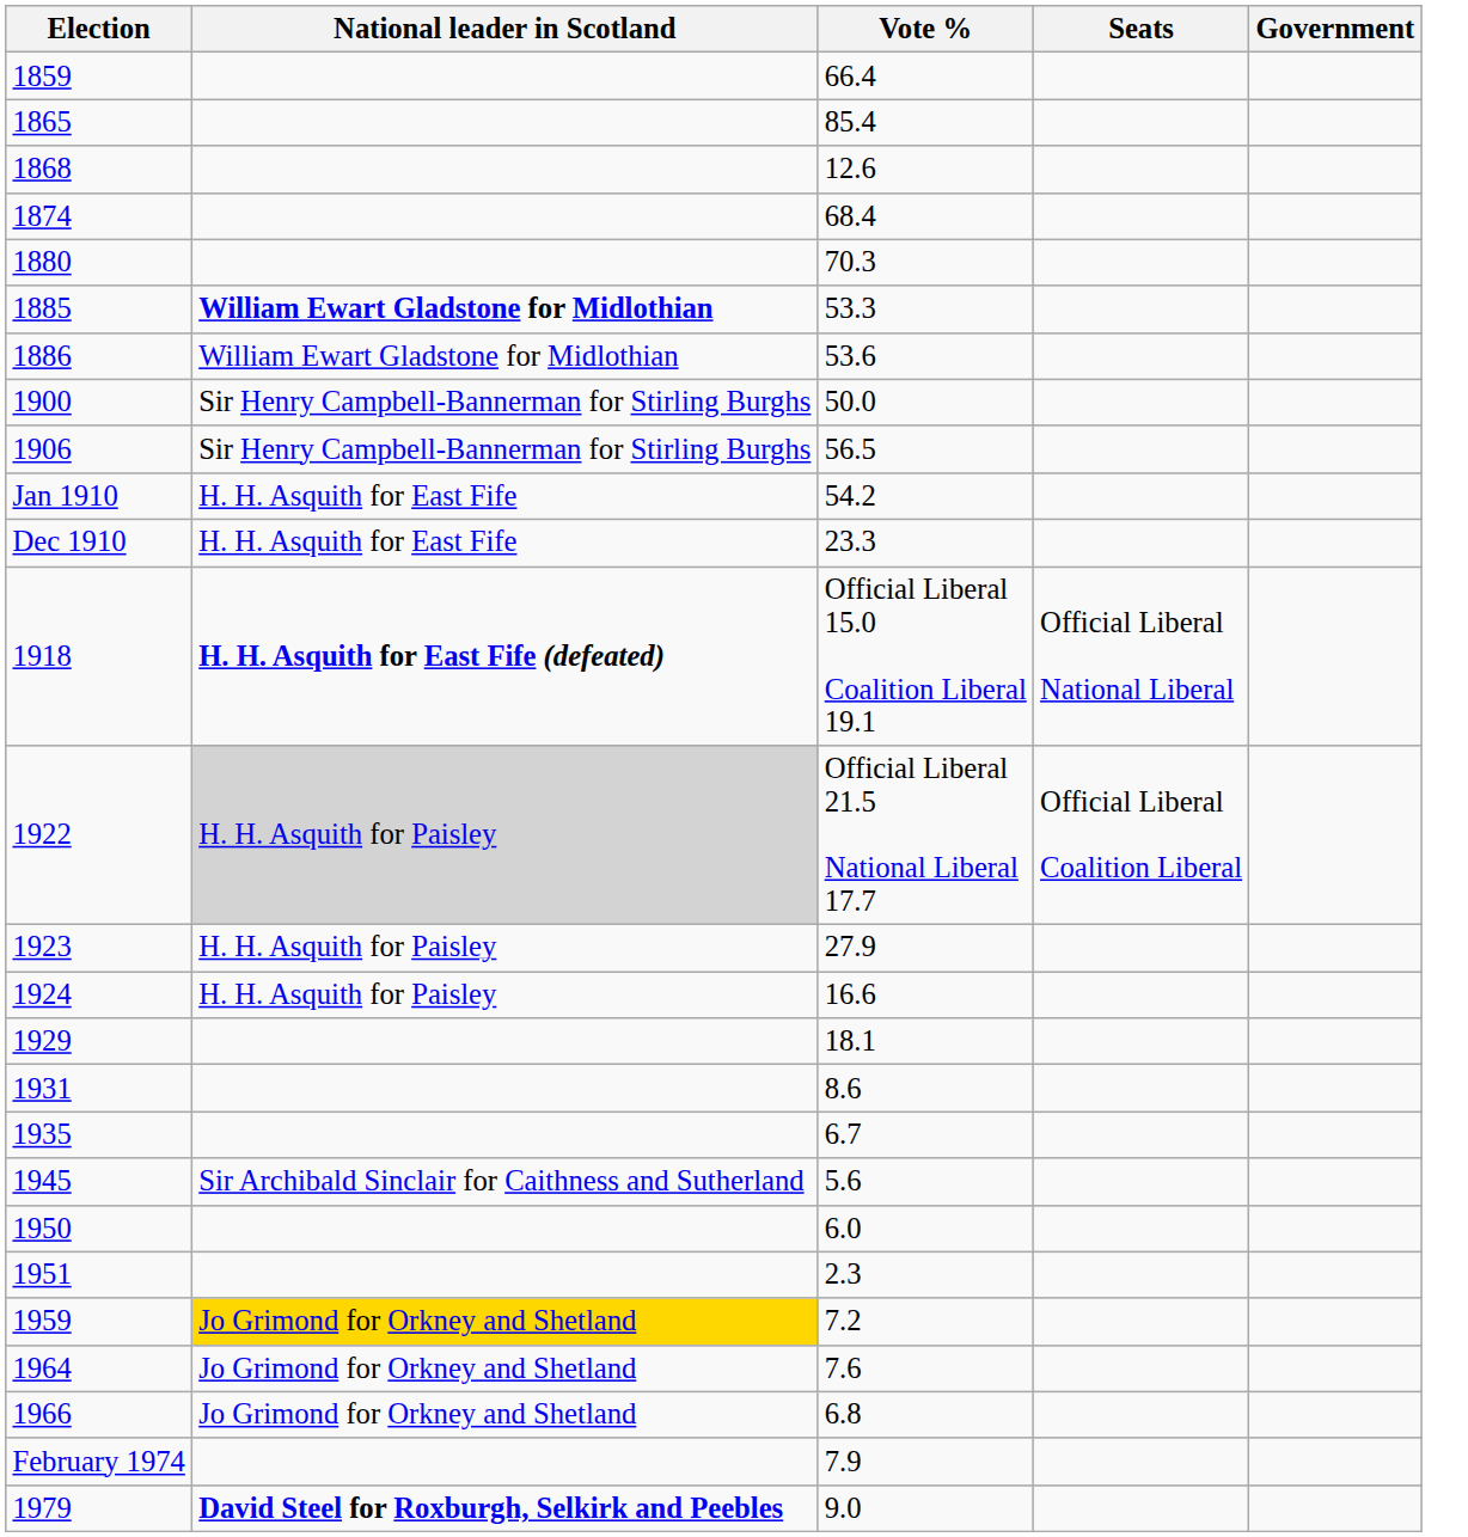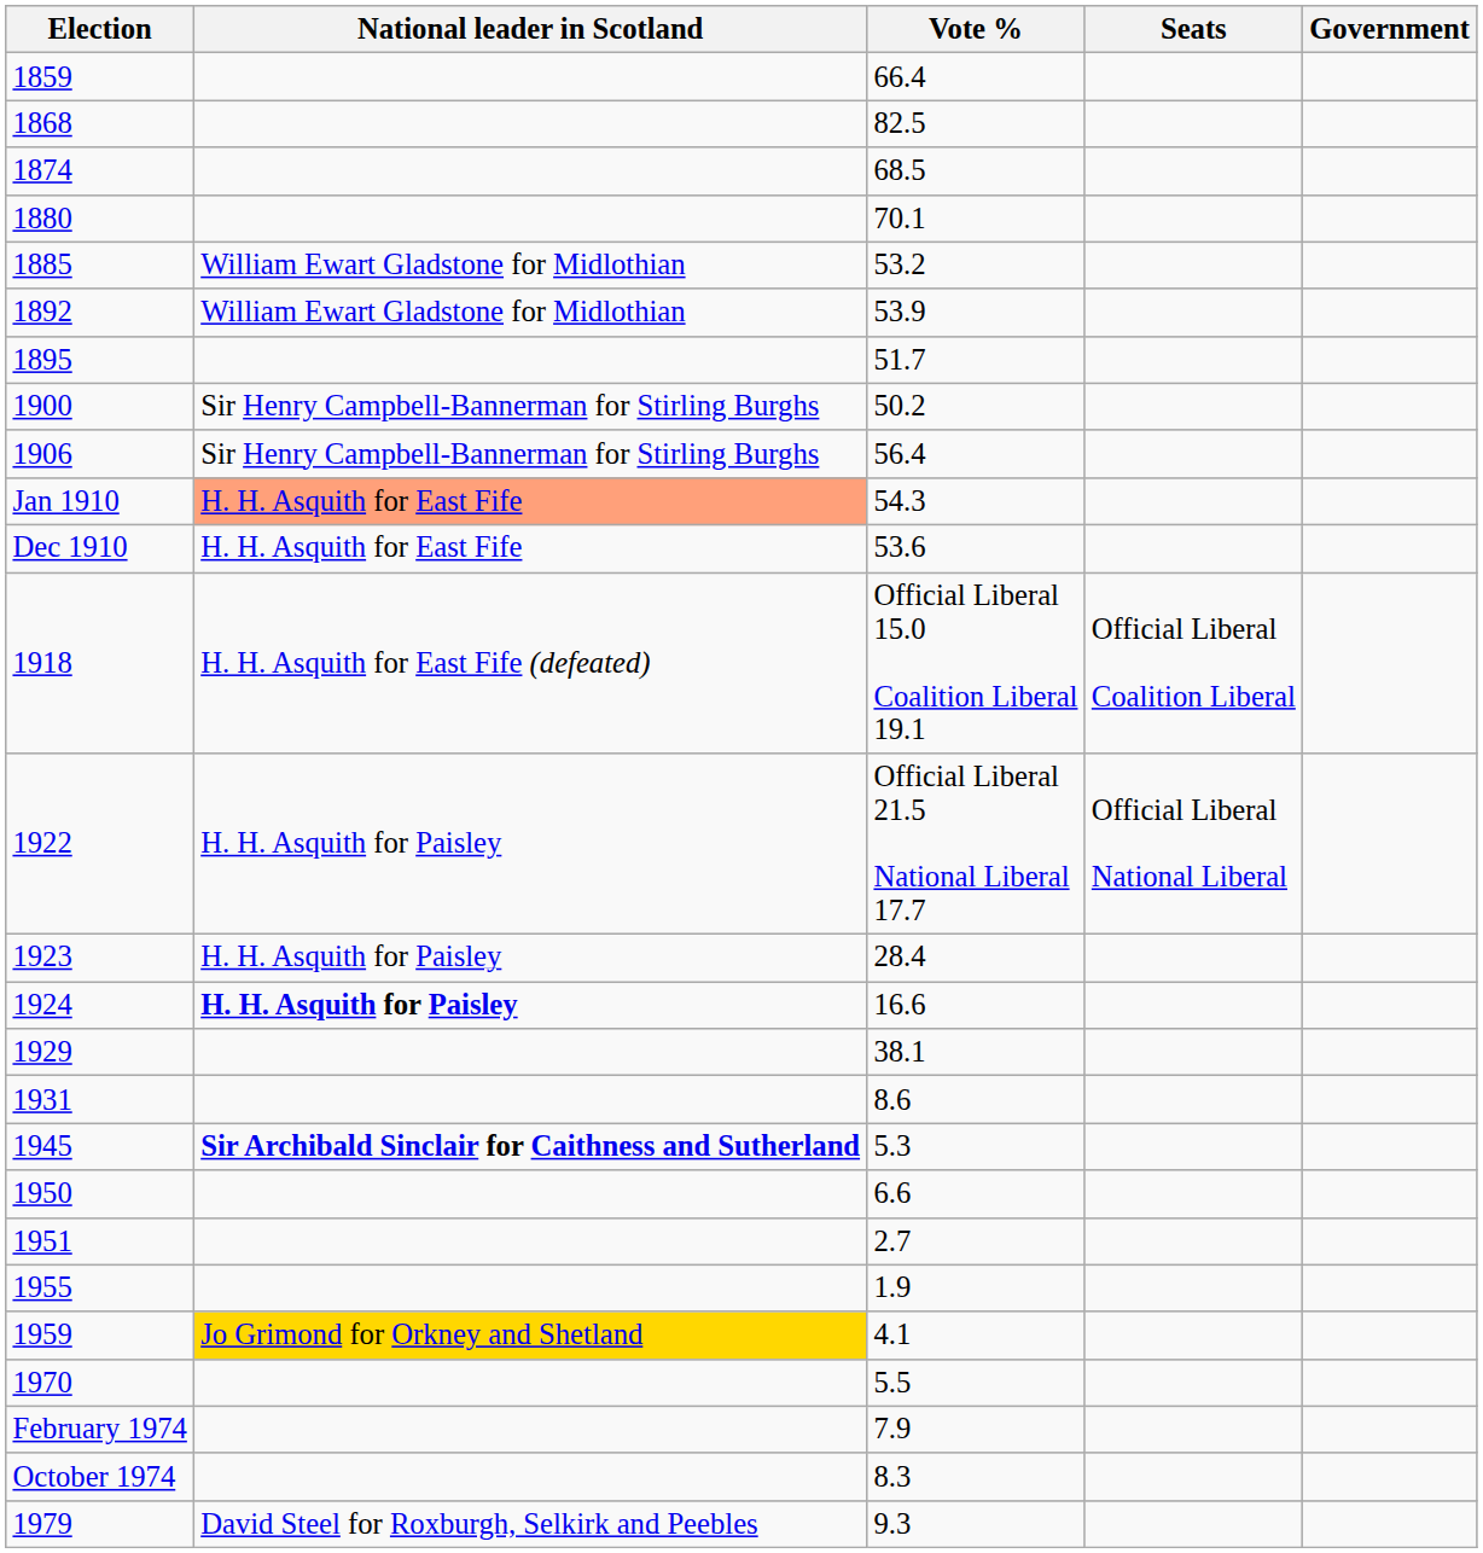- row: 1865 | 85.4
1868 | Vote %: 12.6 -> 82.5
1874 | Vote %: 68.4 -> 68.5
1880 | Vote %: 70.3 -> 70.1
1885 | National leader in Scotland: bold -> normal
1885 | Vote %: 53.3 -> 53.2
- row: 1886 | William Ewart Gladstone for Midlothian | 53.6
+ row: 1892 | William Ewart Gladstone for Midlothian | 53.9
+ row: 1895 | 51.7
1900 | Vote %: 50.0 -> 50.2
1906 | Vote %: 56.5 -> 56.4
Jan 1910 | National leader in Scotland: no background -> lightsalmon background
Jan 1910 | Vote %: 54.2 -> 54.3
Dec 1910 | Vote %: 23.3 -> 53.6
1918 | National leader in Scotland: bold -> normal
1918 | Seats: Official Liberal National Liberal -> Official Liberal Coalition Liberal
1922 | National leader in Scotland: lightgrey background -> no background
1922 | Seats: Official Liberal Coalition Liberal -> Official Liberal National Liberal
1923 | Vote %: 27.9 -> 28.4
1924 | National leader in Scotland: normal -> bold
1929 | Vote %: 18.1 -> 38.1
- row: 1935 | 6.7
1945 | National leader in Scotland: normal -> bold
1945 | Vote %: 5.6 -> 5.3
1950 | Vote %: 6.0 -> 6.6
1951 | Vote %: 2.3 -> 2.7
+ row: 1955 | 1.9
1959 | Vote %: 7.2 -> 4.1
- row: 1964 | Jo Grimond for Orkney and Shetland | 7.6
- row: 1966 | Jo Grimond for Orkney and Shetland | 6.8
+ row: 1970 | 5.5
+ row: October 1974 | 8.3
1979 | National leader in Scotland: bold -> normal
1979 | Vote %: 9.0 -> 9.3
